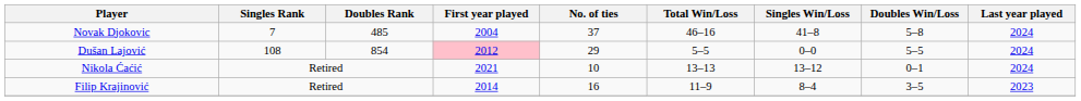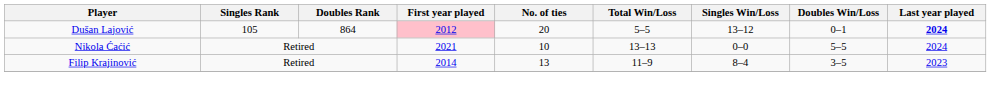- row: Novak Djokovic | 7 | 485 | 2004 | 37 | 46–16 | 41–8 | 5–8 | 2024
Dušan Lajović | Singles Rank: 108 -> 105
Dušan Lajović | Doubles Rank: 854 -> 864
Dušan Lajović | No. of ties: 29 -> 20
Dušan Lajović | Singles Win/Loss: 0–0 -> 13–12
Dušan Lajović | Doubles Win/Loss: 5–5 -> 0–1
Dušan Lajović | Last year played: normal -> bold
Nikola Ćaćić | Singles Win/Loss: 13–12 -> 0–0
Nikola Ćaćić | Doubles Win/Loss: 0–1 -> 5–5
Filip Krajinović | No. of ties: 16 -> 13
